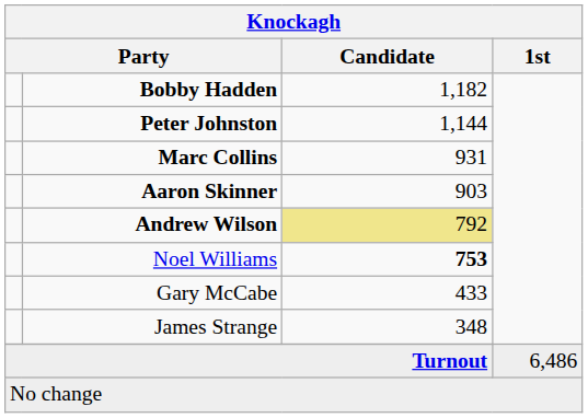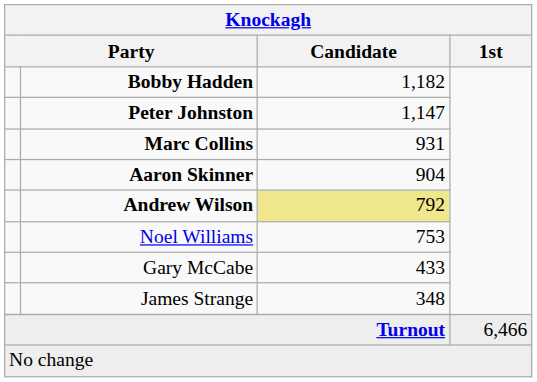Peter Johnston | Candidate: 1,144 -> 1,147
Aaron Skinner | Candidate: 903 -> 904
Noel Williams | Candidate: bold -> normal
Turnout | 1st: 6,486 -> 6,466
